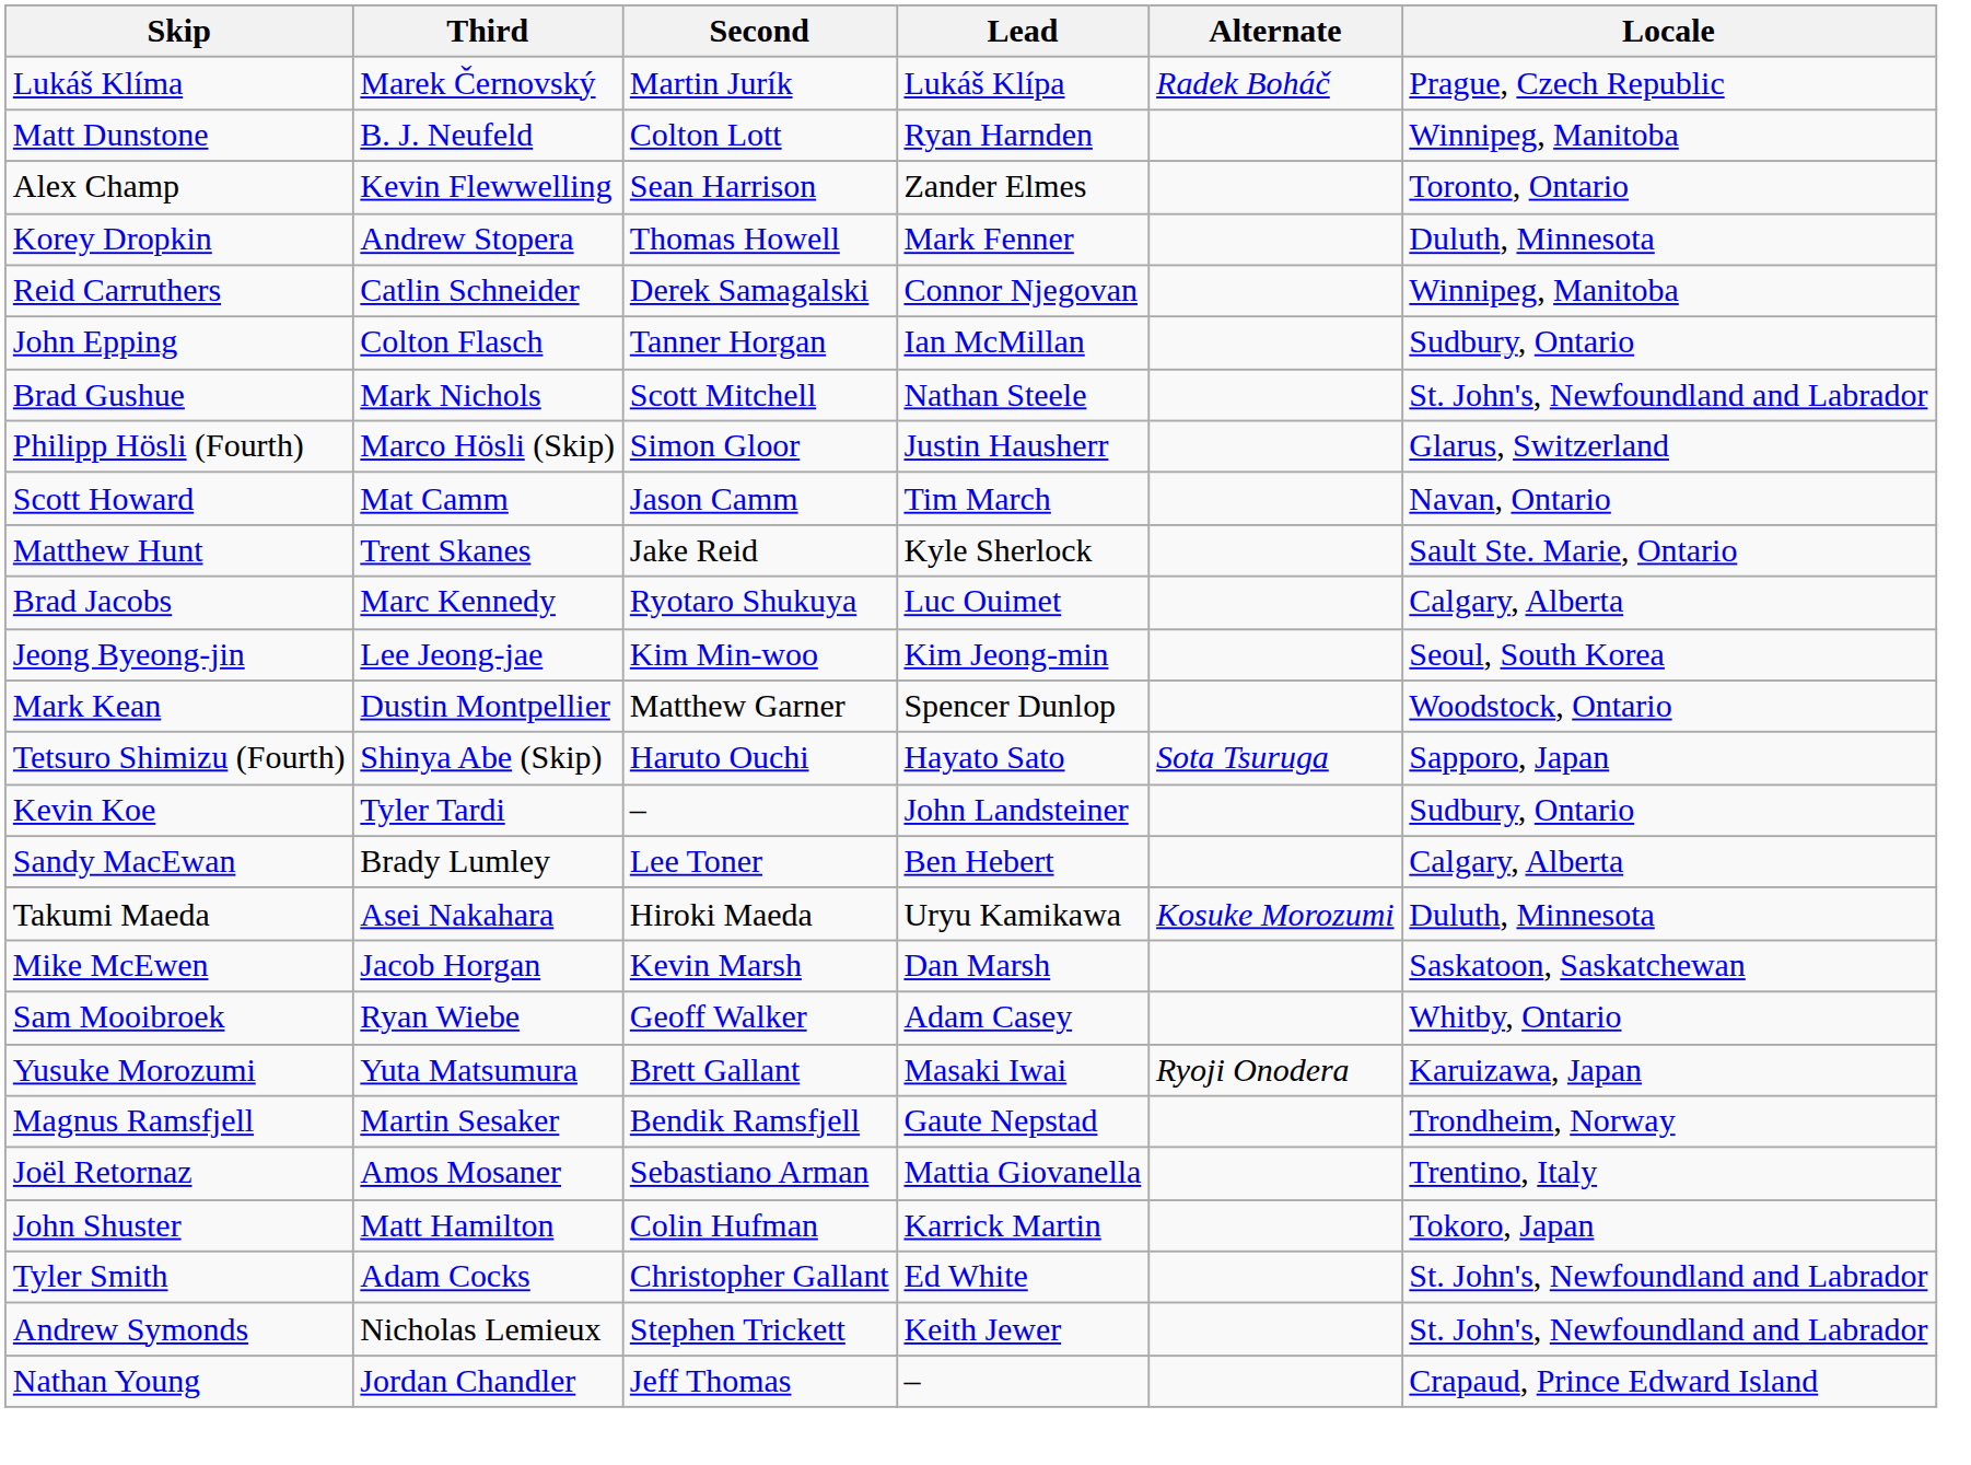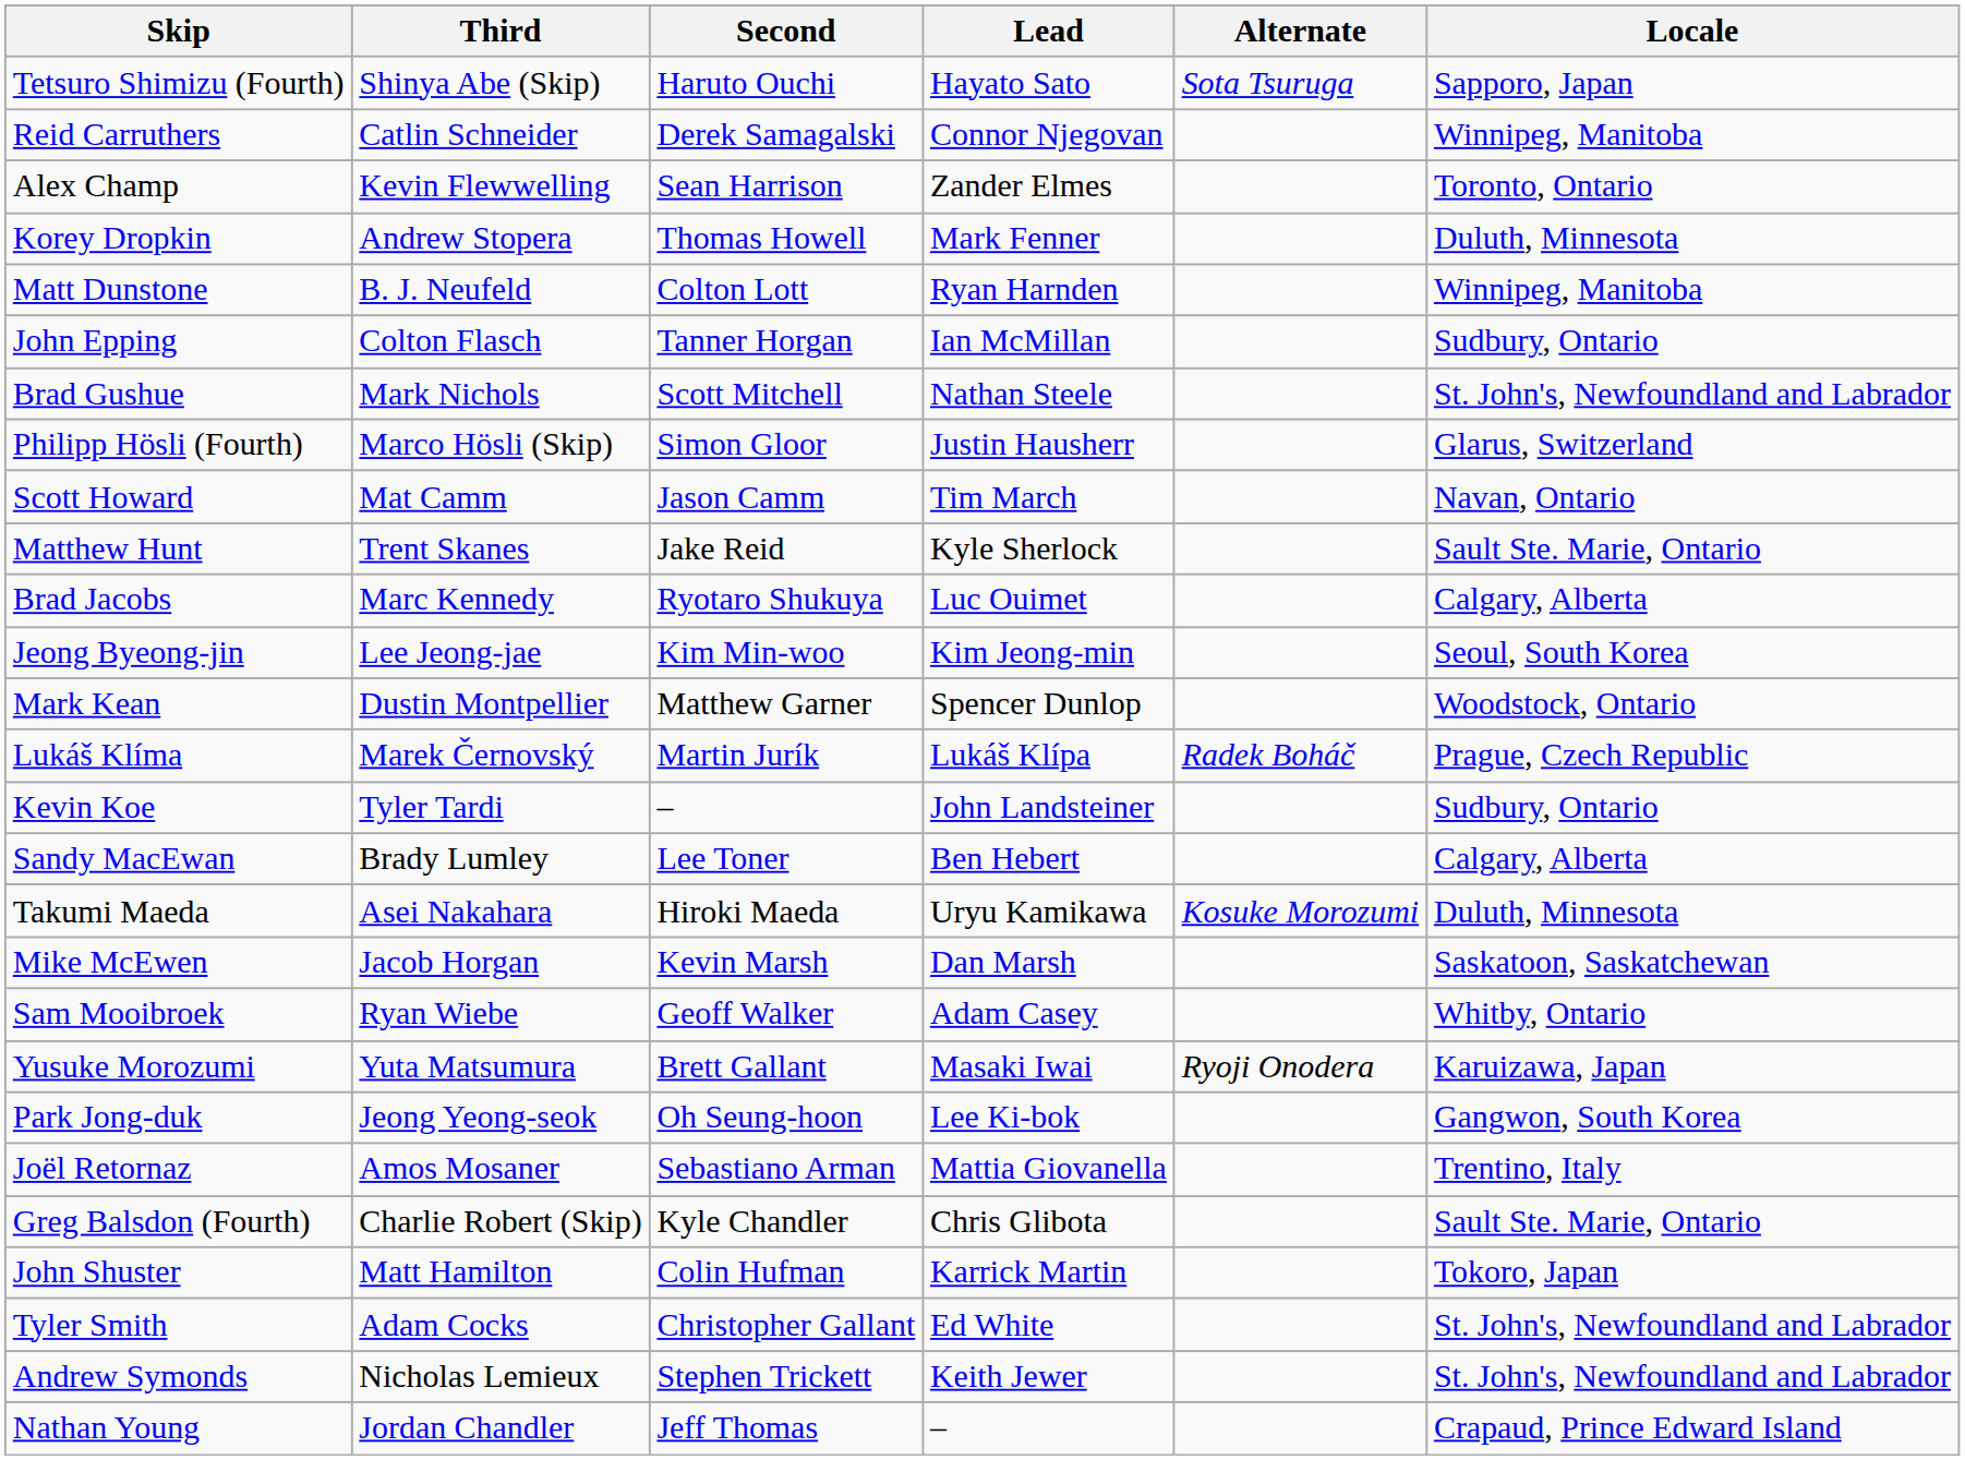rows swapped: Tetsuro Shimizu (Fourth) <-> Lukáš Klíma
rows swapped: Reid Carruthers <-> Matt Dunstone
+ row: Park Jong-duk | Jeong Yeong-seok | Oh Seung-hoon | Lee Ki-bok | Gangwon, South Korea
- row: Magnus Ramsfjell | Martin Sesaker | Bendik Ramsfjell | Gaute Nepstad | Trondheim, Norway
+ row: Greg Balsdon (Fourth) | Charlie Robert (Skip) | Kyle Chandler | Chris Glibota | Sault Ste. Marie, Ontario
